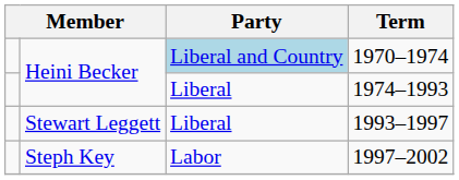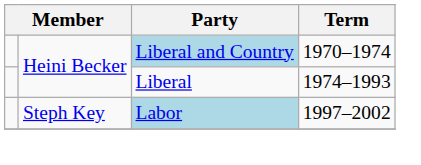- row: Stewart Leggett | Liberal | 1993–1997
1997–2002 | Party: no background -> lightblue background
